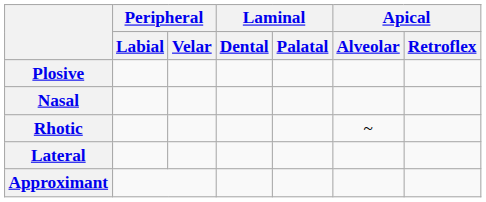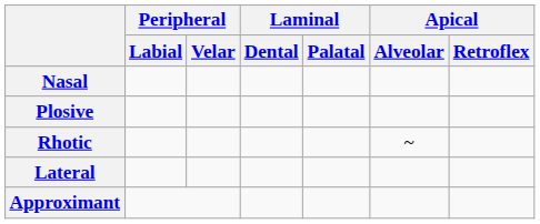rows swapped: Plosive <-> Nasal
